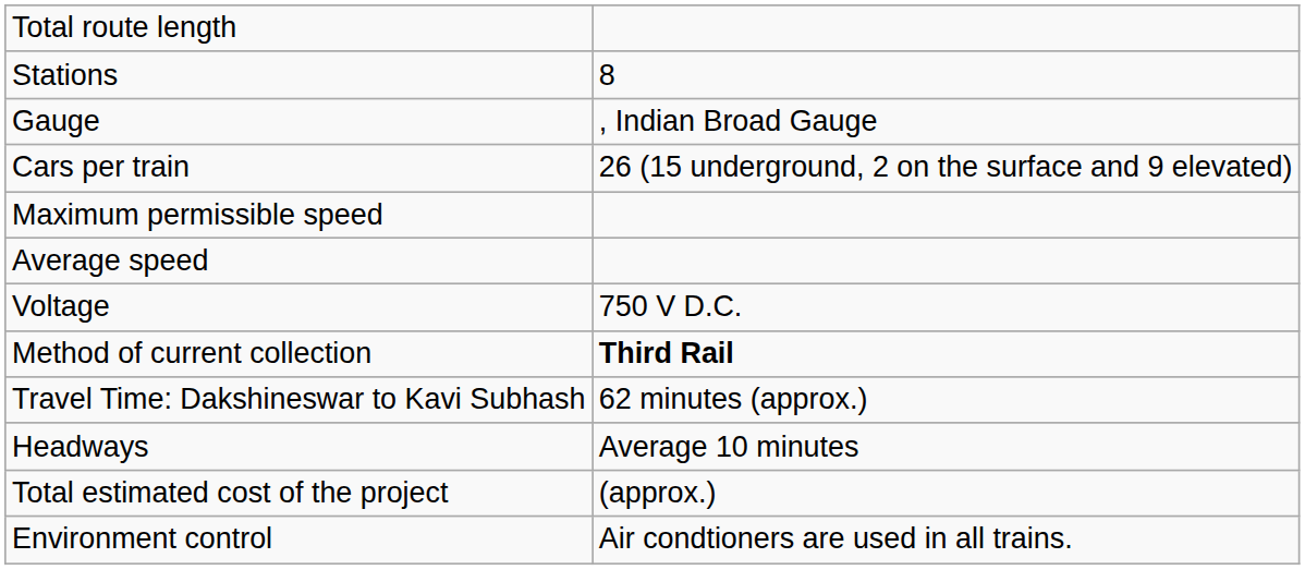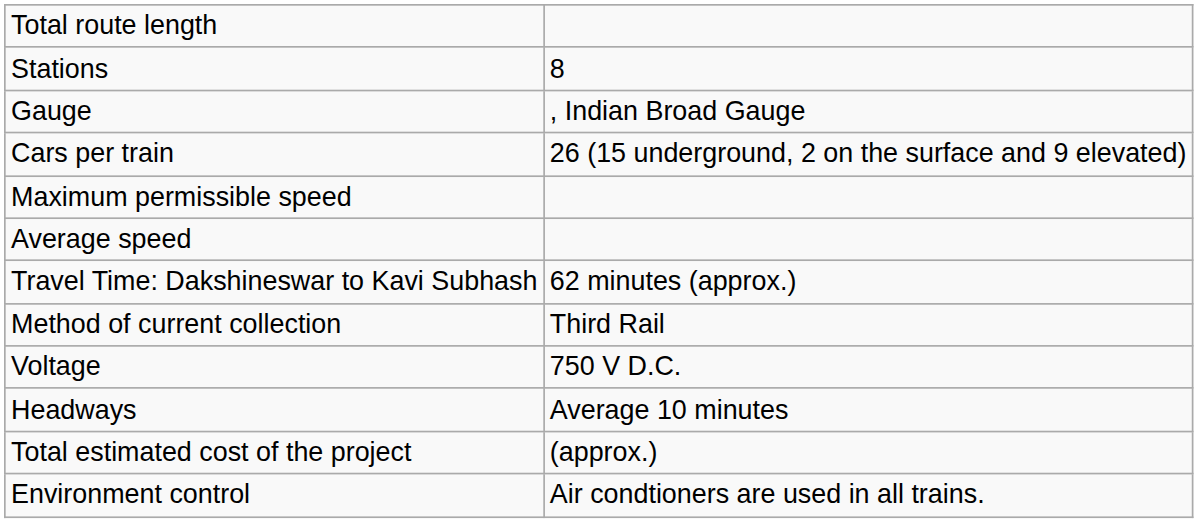rows swapped: Voltage <-> Travel Time: Dakshineswar to Kavi Subhash
Method of current collection | column 2: bold -> normal
